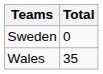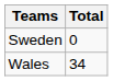Wales | Total: 35 -> 34
